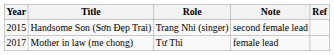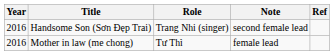Handsome Son (Sơn Đẹp Trai) | Year: 2015 -> 2016
Mother in law (me chong) | Year: 2017 -> 2016
